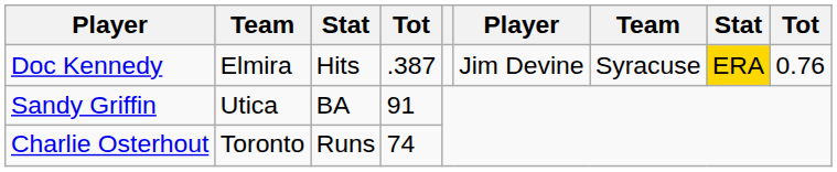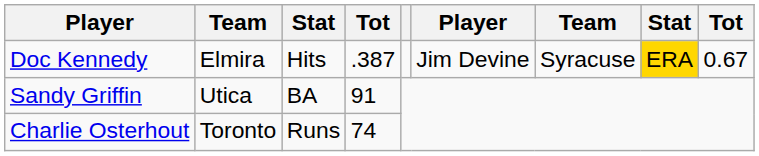Doc Kennedy | column 9: 0.76 -> 0.67
